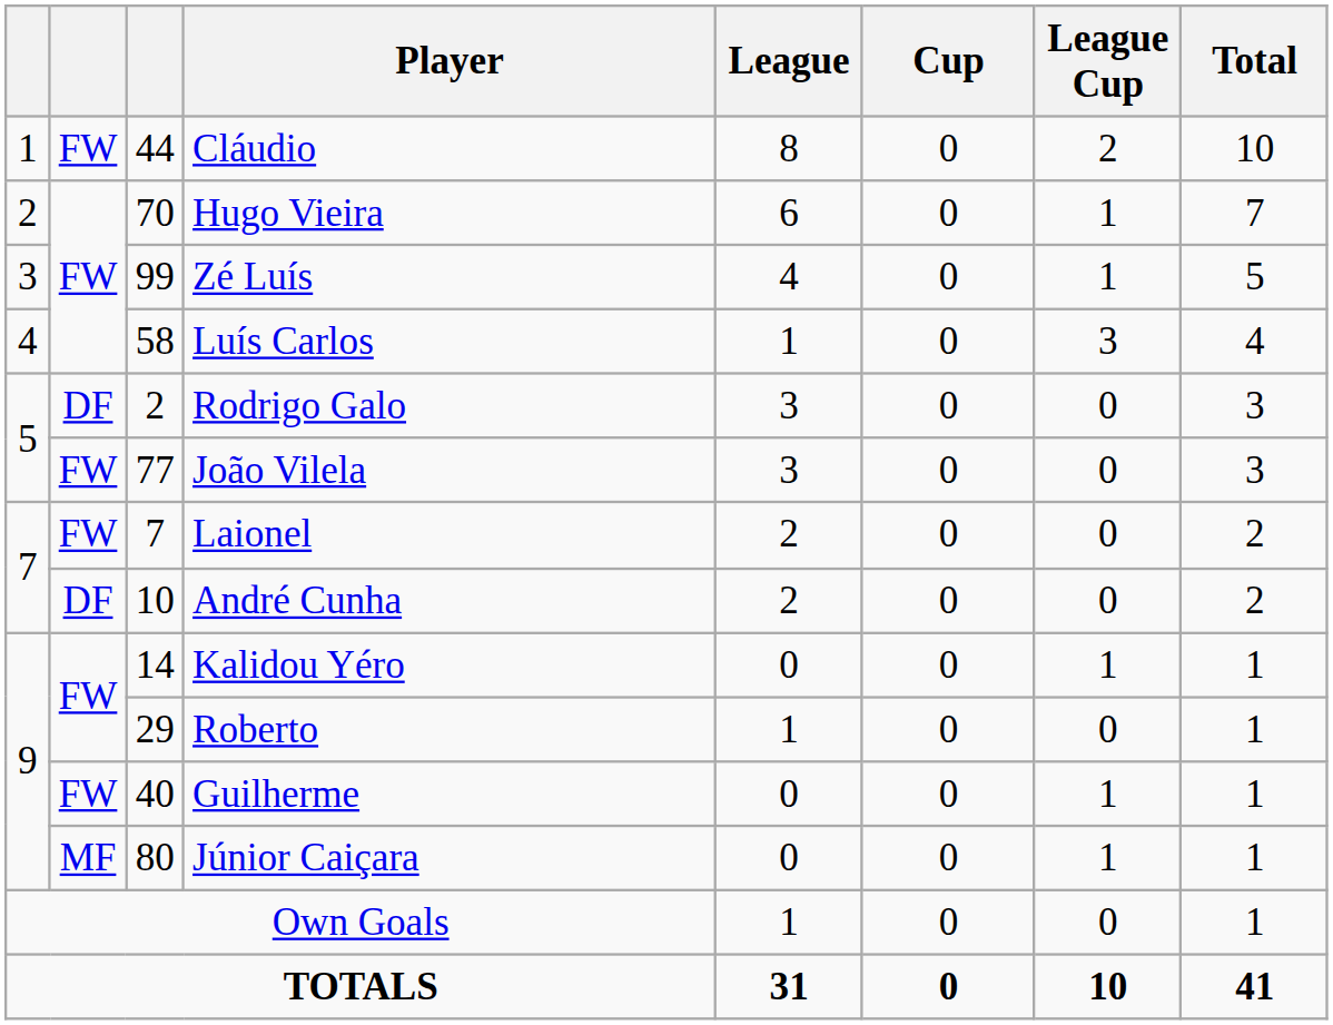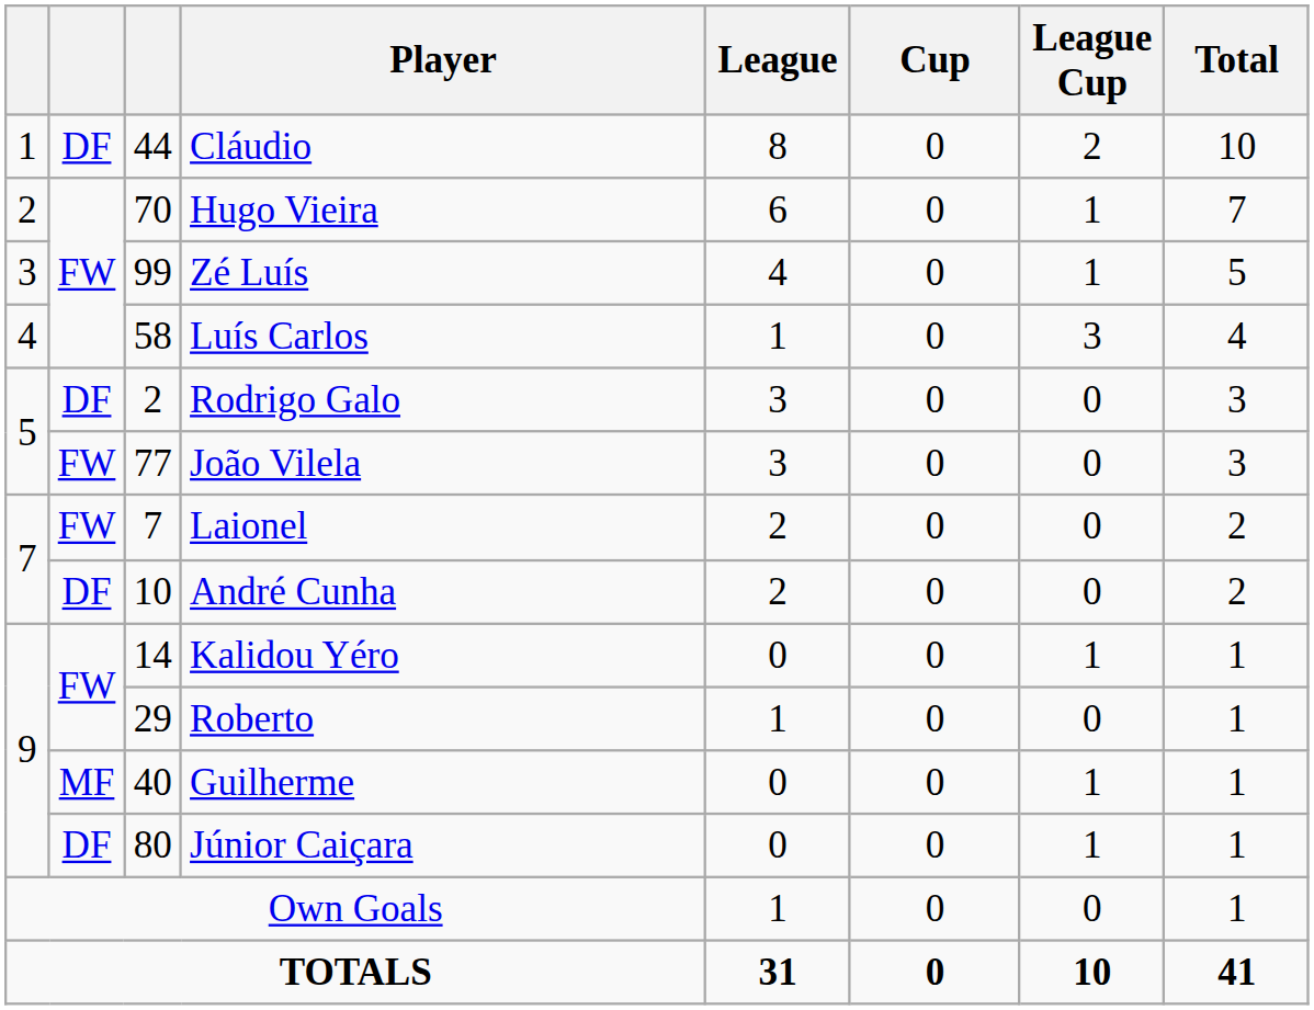Cláudio | column 2: FW -> DF
Guilherme | column 2: FW -> MF
Júnior Caiçara | column 2: MF -> DF
